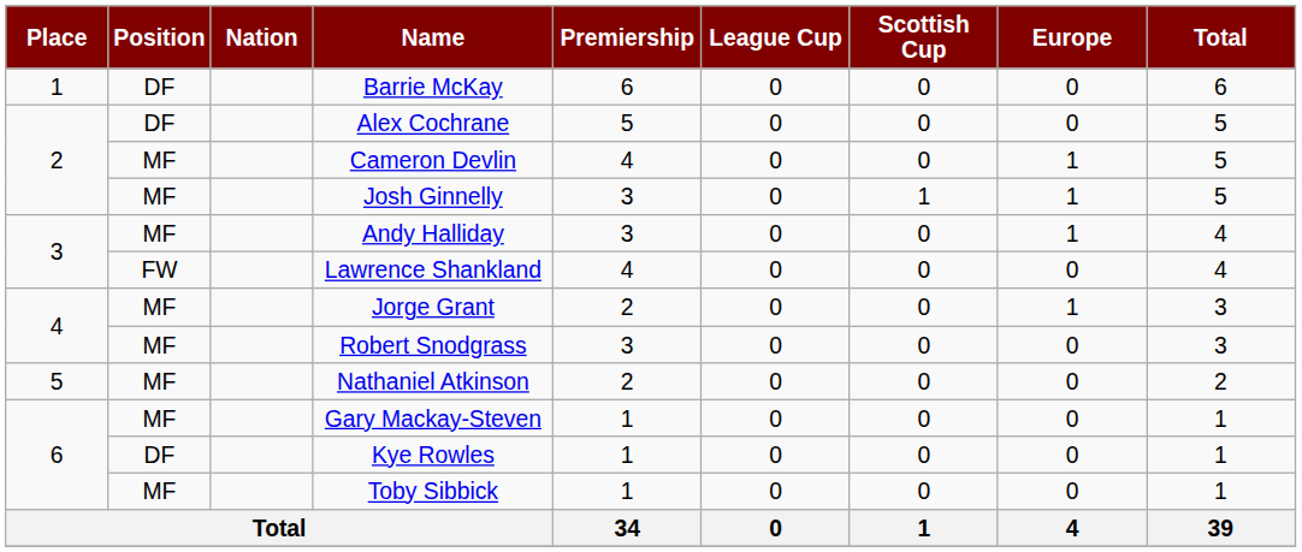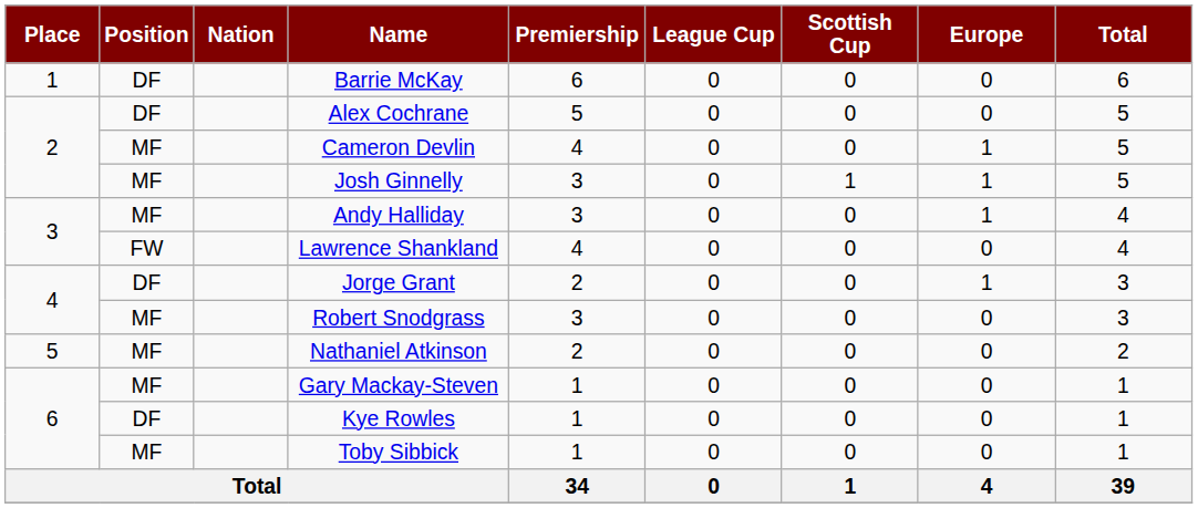Jorge Grant | Position: MF -> DF
